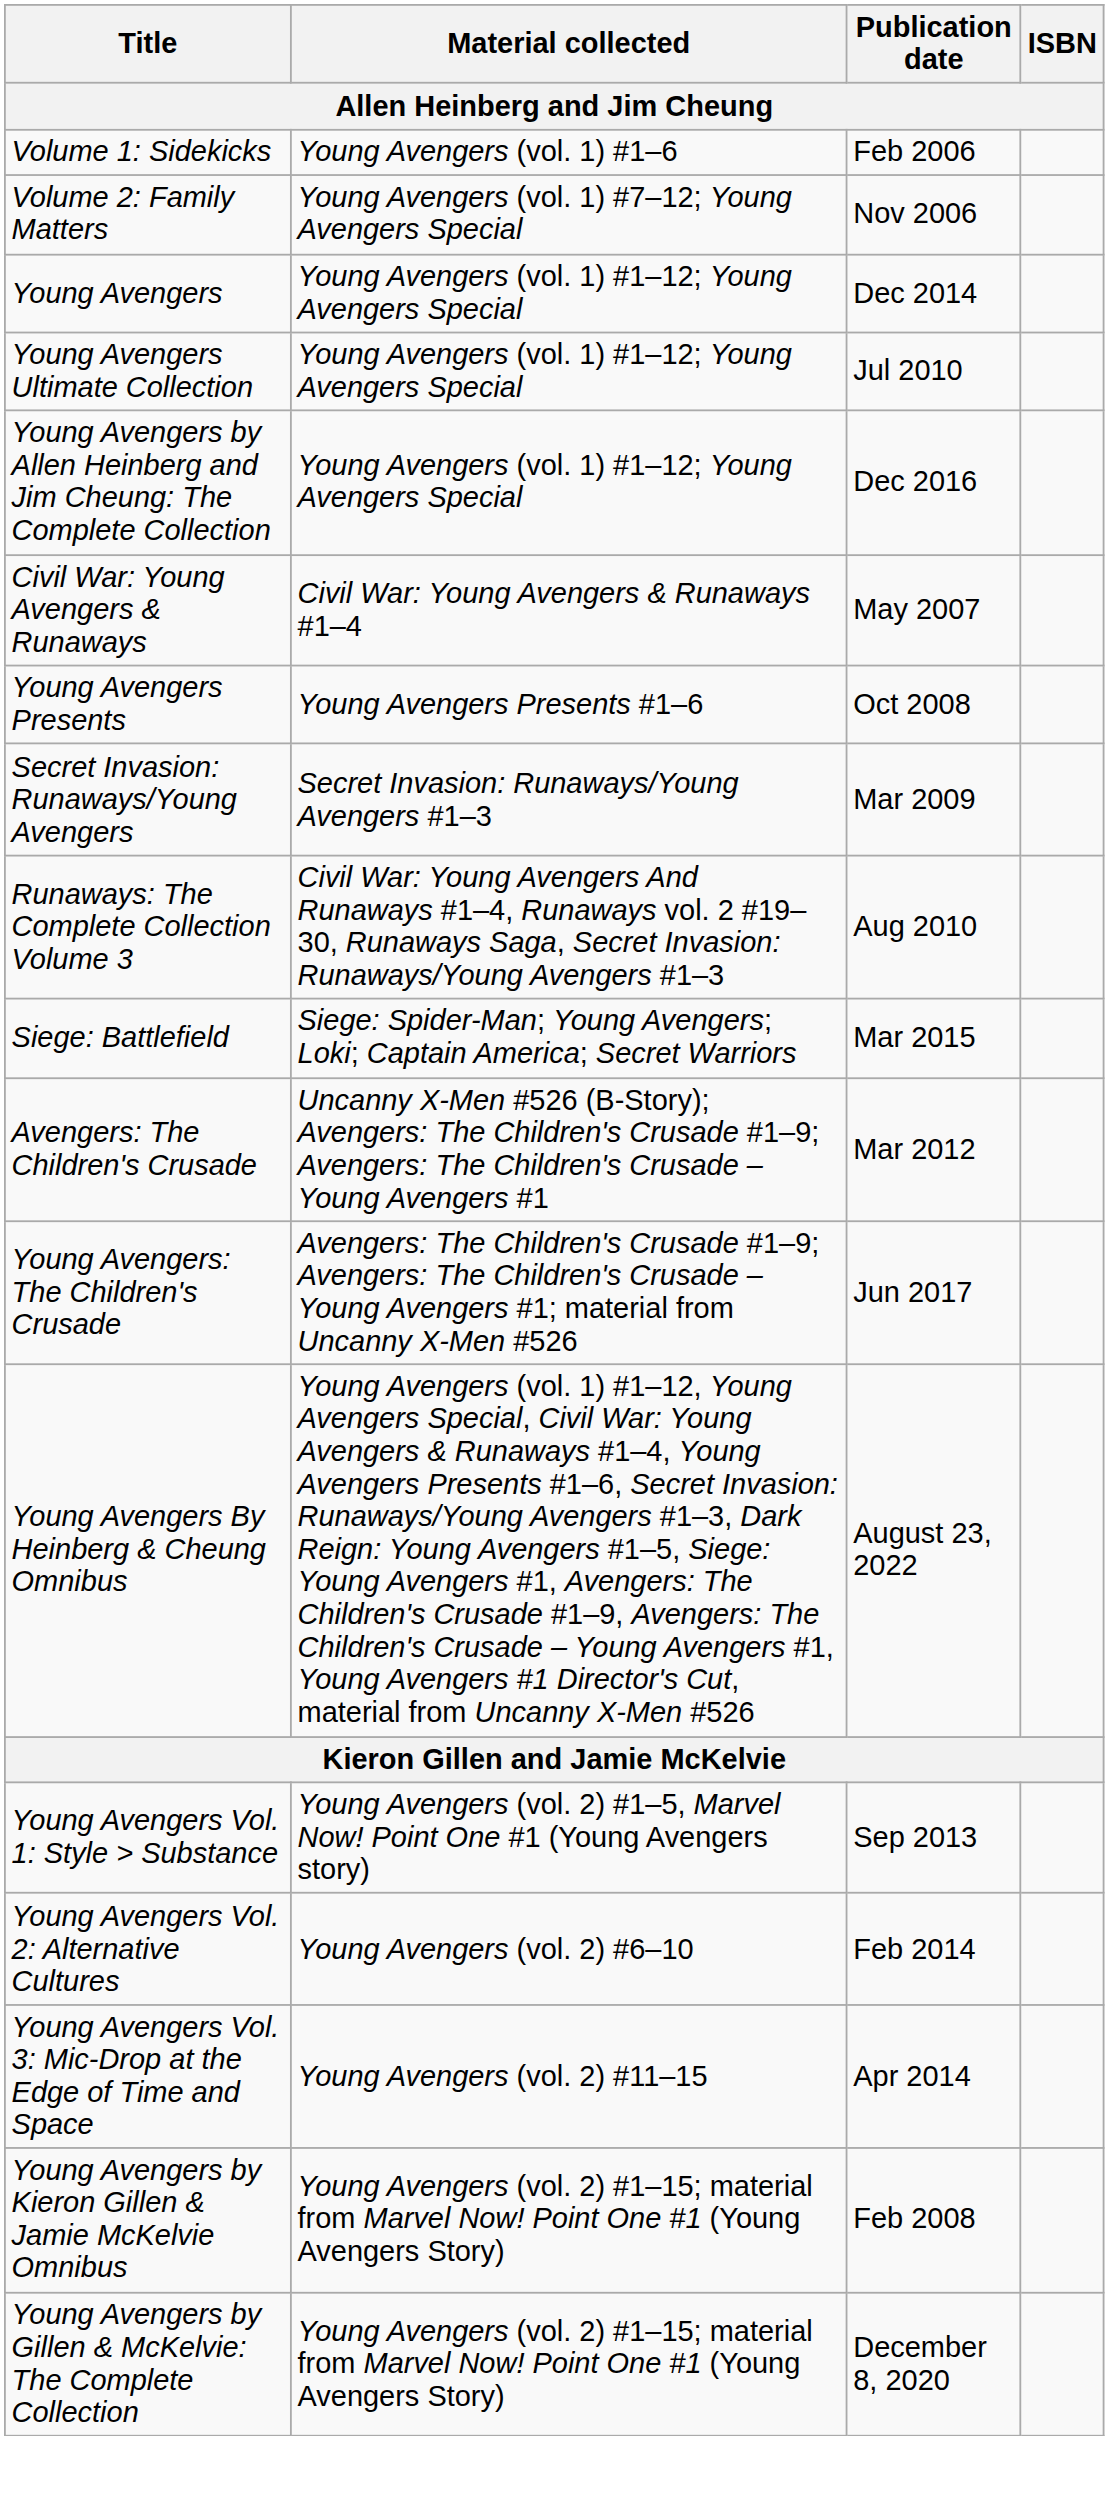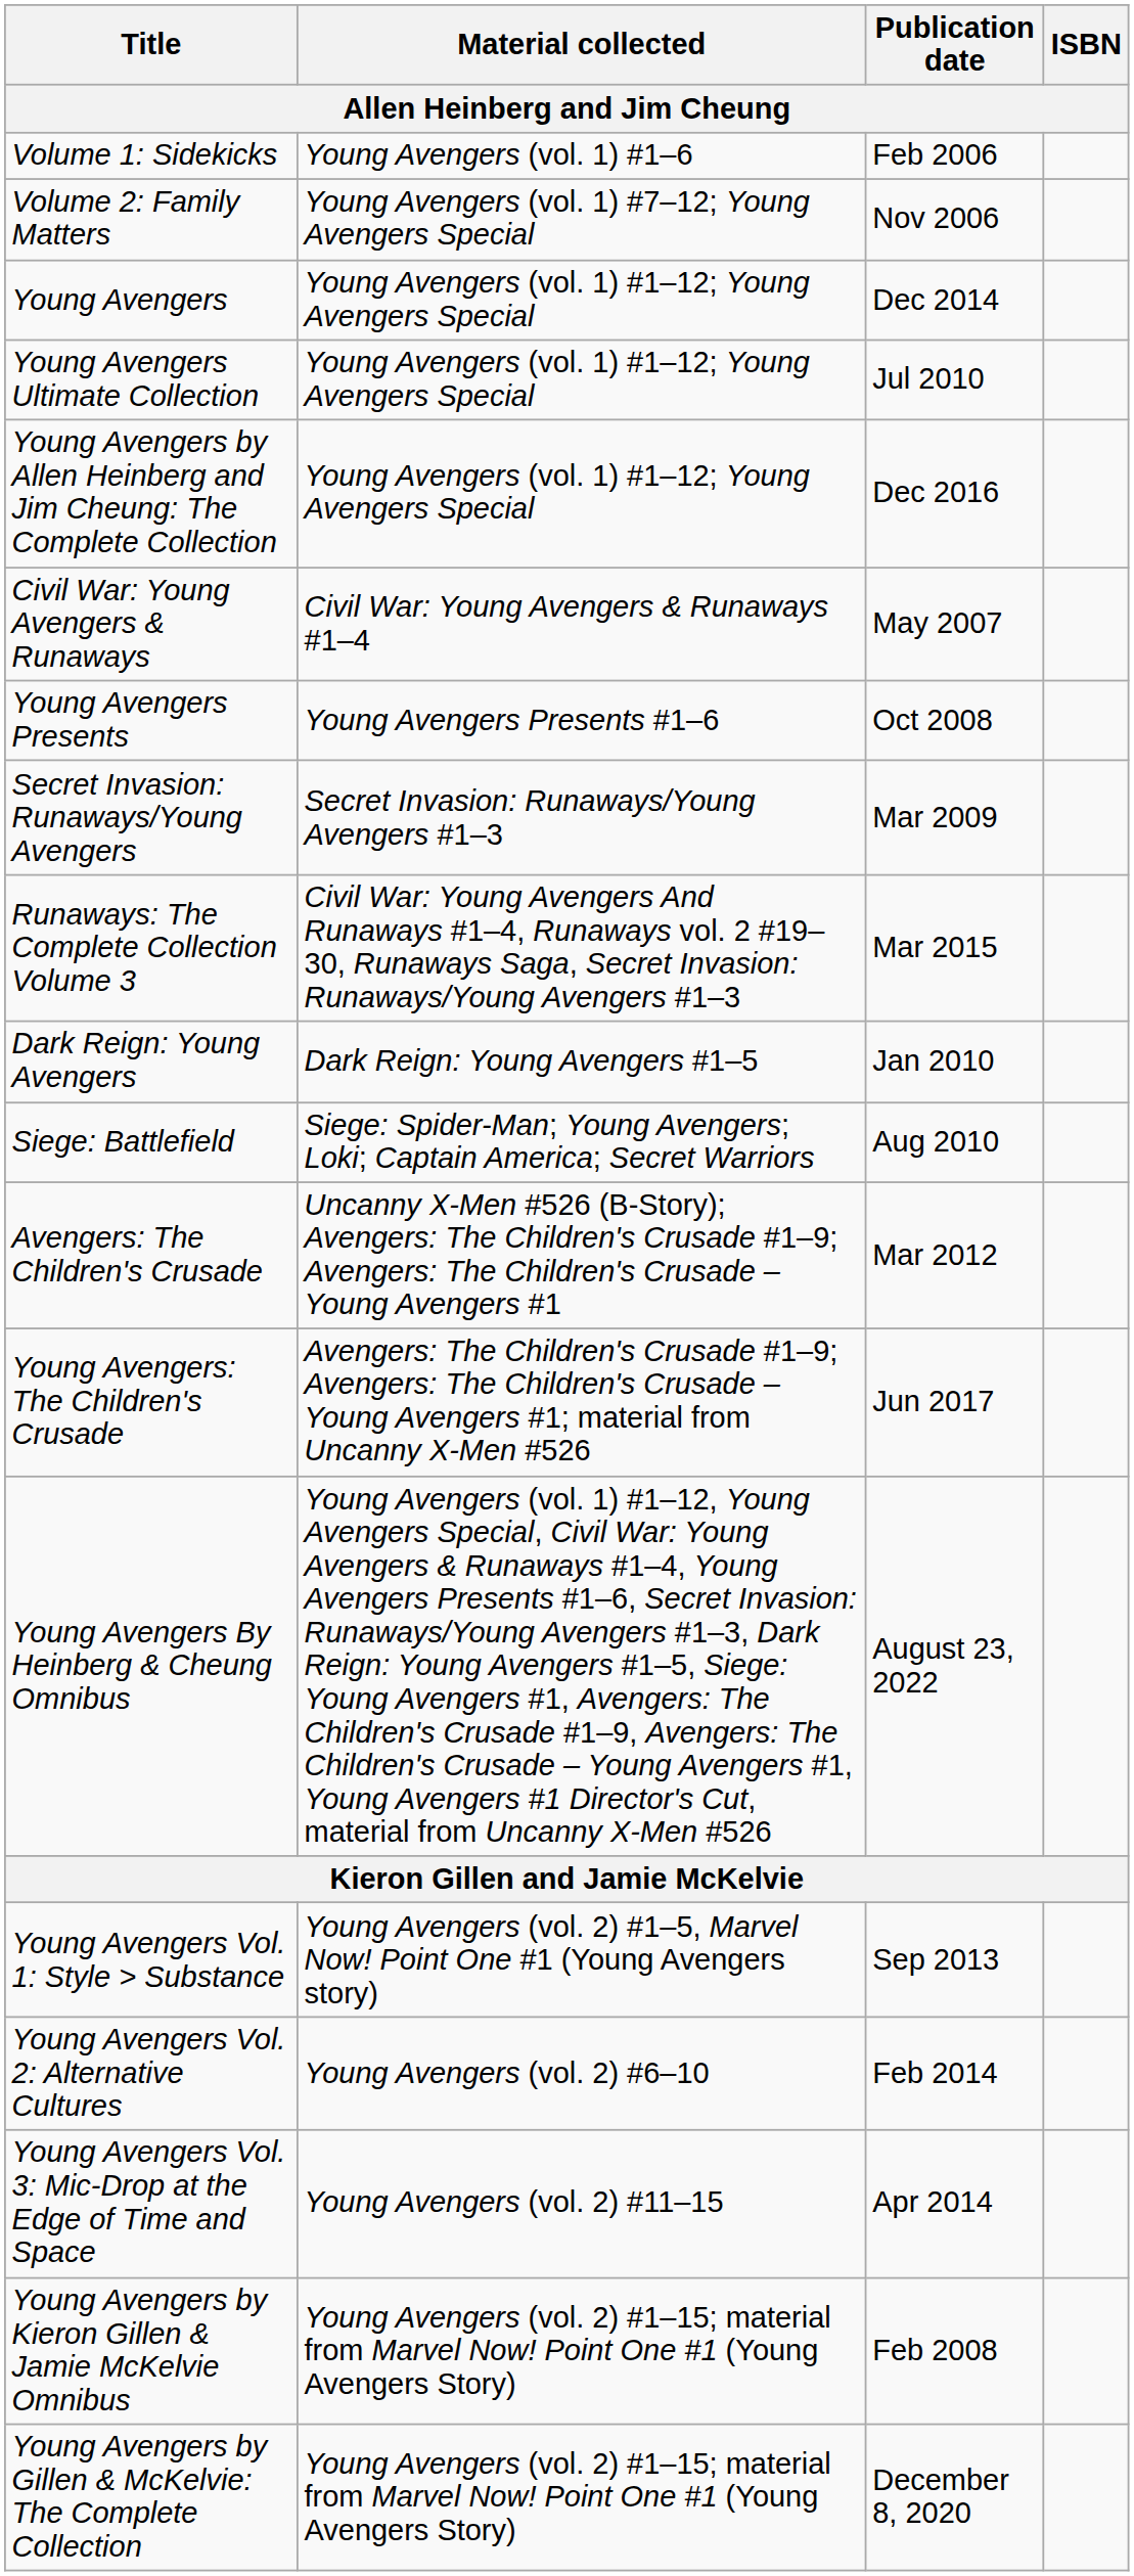Runaways: The Complete Collection Volume 3 | Publication date: Aug 2010 -> Mar 2015
+ row: Dark Reign: Young Avengers | Dark Reign: Young Avengers #1–5 | Jan 2010
Siege: Battlefield | Publication date: Mar 2015 -> Aug 2010
